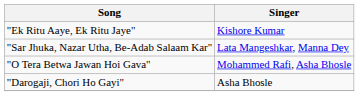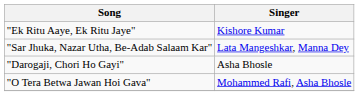rows swapped: "O Tera Betwa Jawan Hoi Gava" <-> "Darogaji, Chori Ho Gayi"
